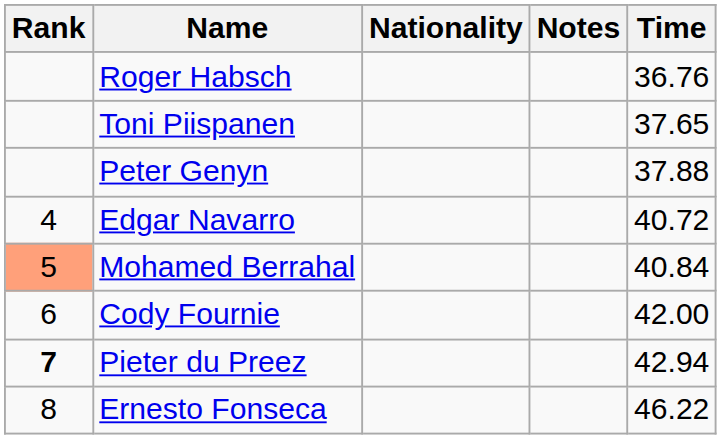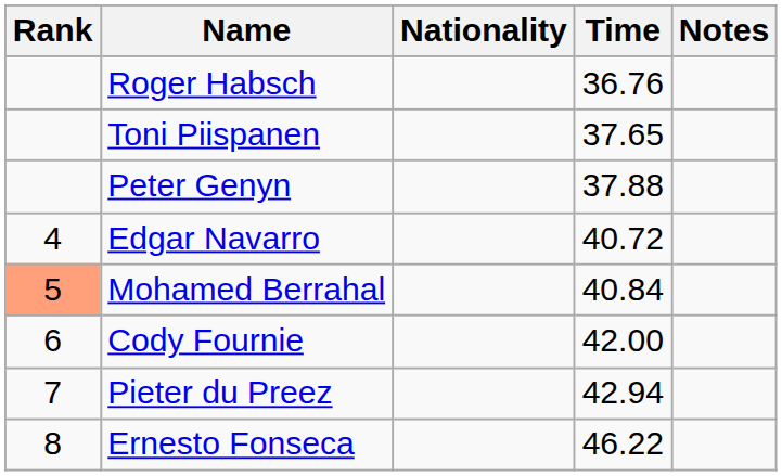columns swapped: Time <-> Notes
Pieter du Preez | Rank: bold -> normal
